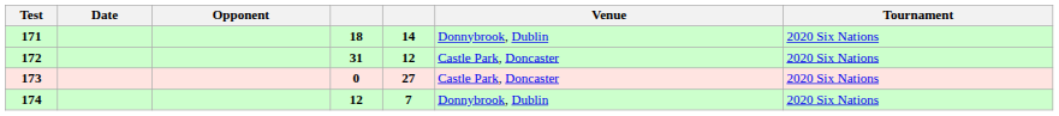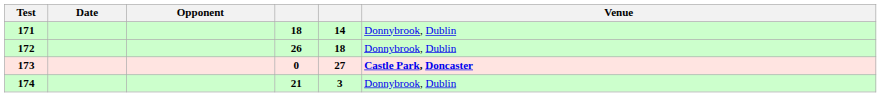- column: Tournament | 2020 Six Nations | 2020 Six Nations | 2020 Six Nations | 2020 Six Nations
172 | column 4: 31 -> 26
172 | column 5: 12 -> 18
172 | Venue: Castle Park, Doncaster -> Donnybrook, Dublin
173 | Venue: normal -> bold
174 | column 4: 12 -> 21
174 | column 5: 7 -> 3
